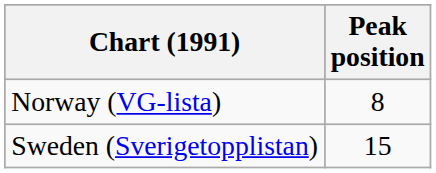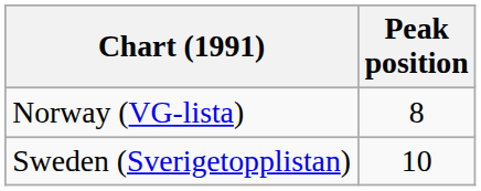Sweden (Sverigetopplistan) | Peak position: 15 -> 10
